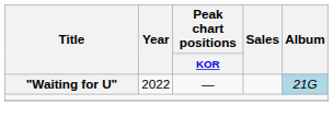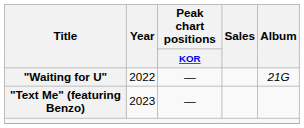"Waiting for U" | Album: lightblue background -> no background
+ row: "Text Me" (featuring Benzo) | 2023 | —
